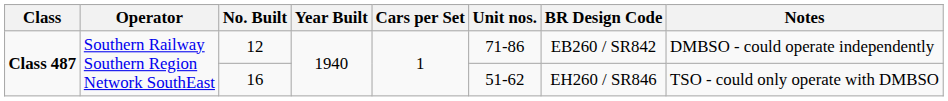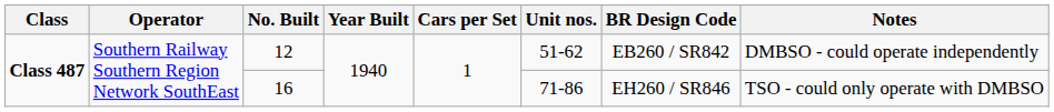12 | Unit nos.: 71-86 -> 51-62
16 | Unit nos.: 51-62 -> 71-86
